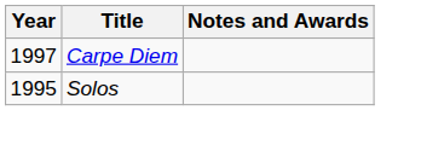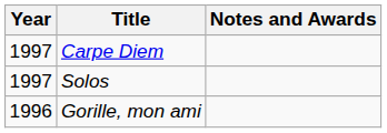Solos | Year: 1995 -> 1997
+ row: 1996 | Gorille, mon ami
